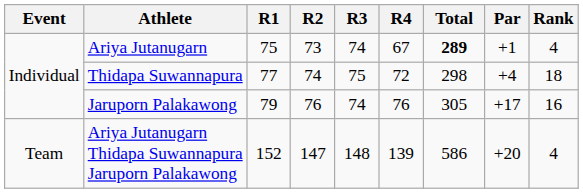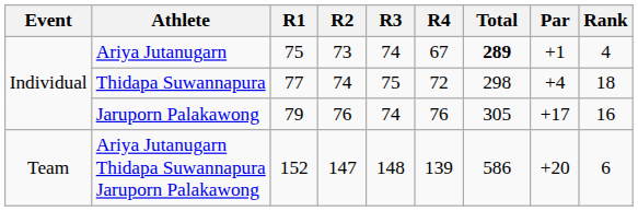Ariya Jutanugarn Thidapa Suwannapura Jaruporn Palakawong | Rank: 4 -> 6
